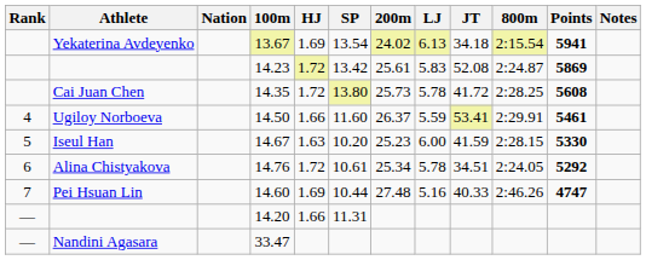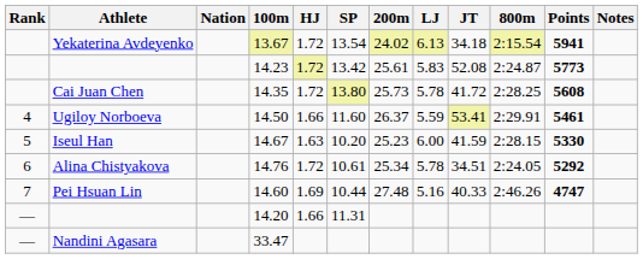13.67 | HJ: 1.69 -> 1.72
14.23 | Points: 5869 -> 5773
